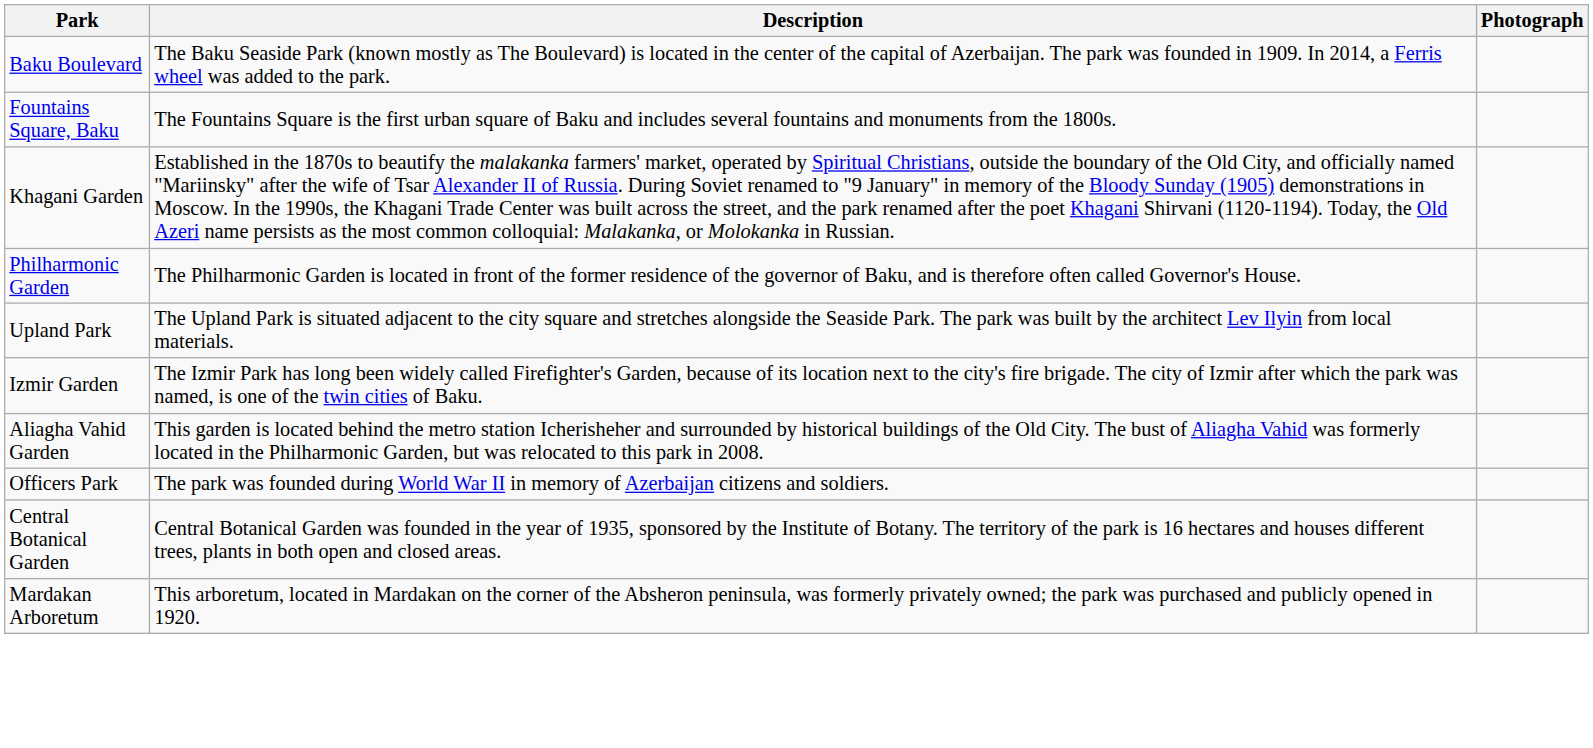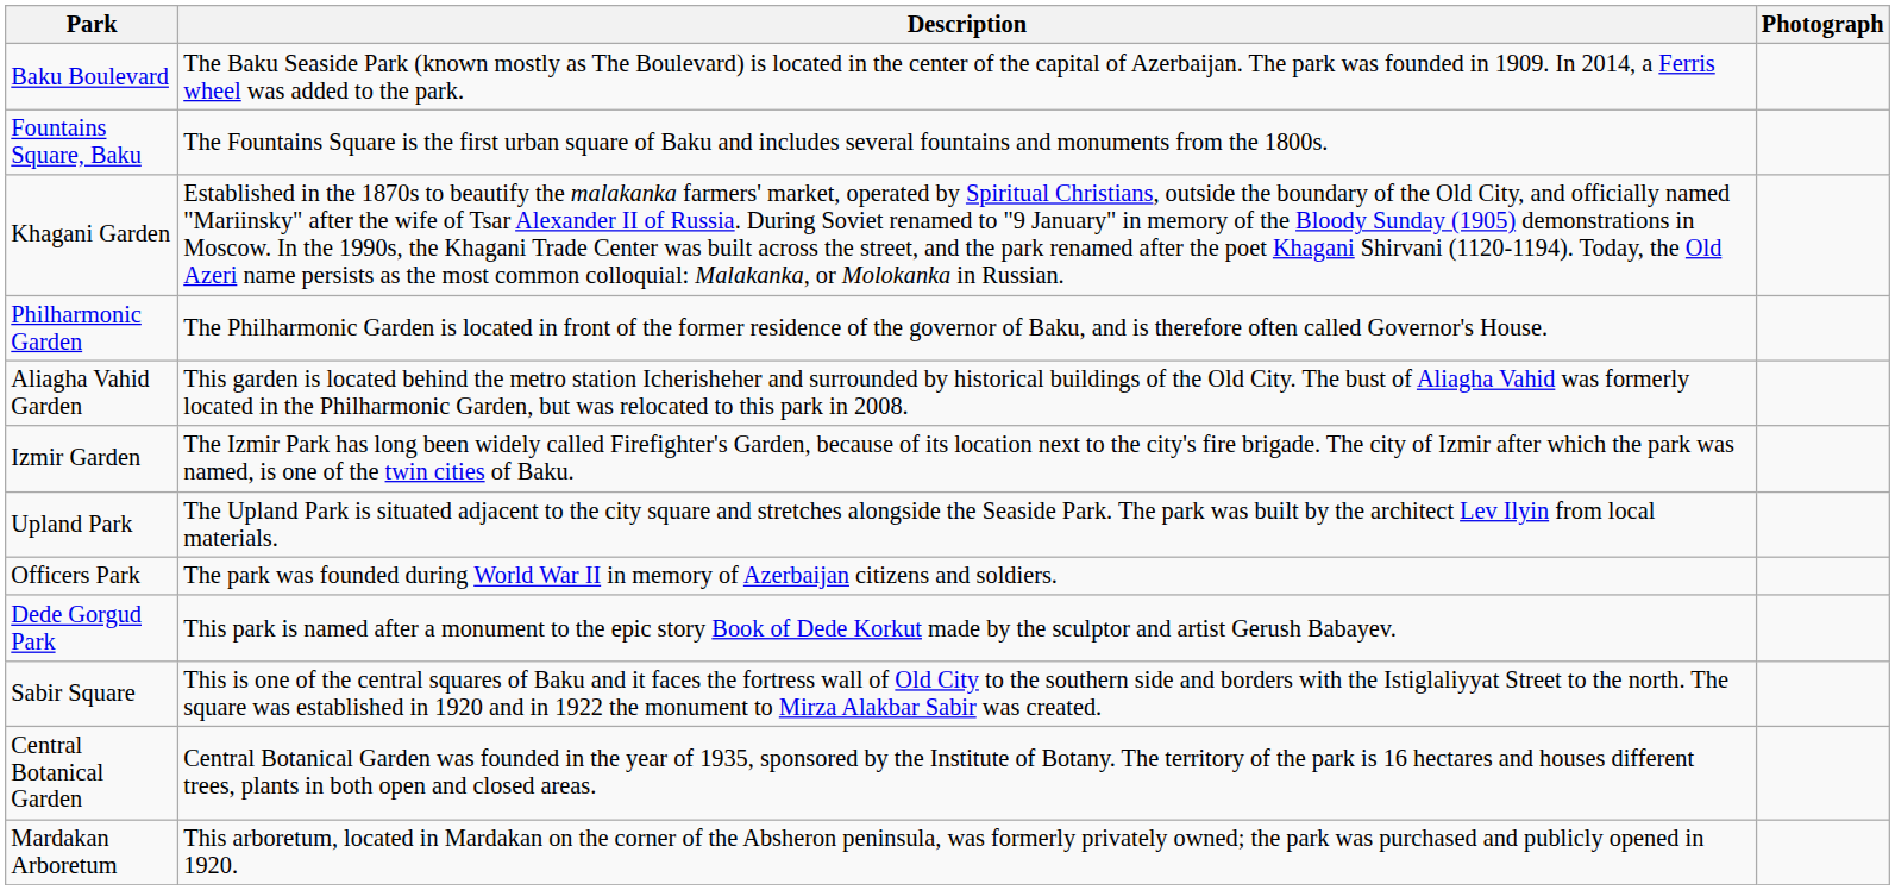rows swapped: Upland Park <-> Aliagha Vahid Garden
+ row: Dede Gorgud Park | This park is named after a monument to the epic story Book of Dede Korkut made by the sculptor and artist Gerush Babayev.
+ row: Sabir Square | This is one of the central squares of Baku and it faces the fortress wall of Old City to the southern side and borders with the Istiglaliyyat Street to the north. The square was established in 1920 and in 1922 the monument to Mirza Alakbar Sabir was created.
